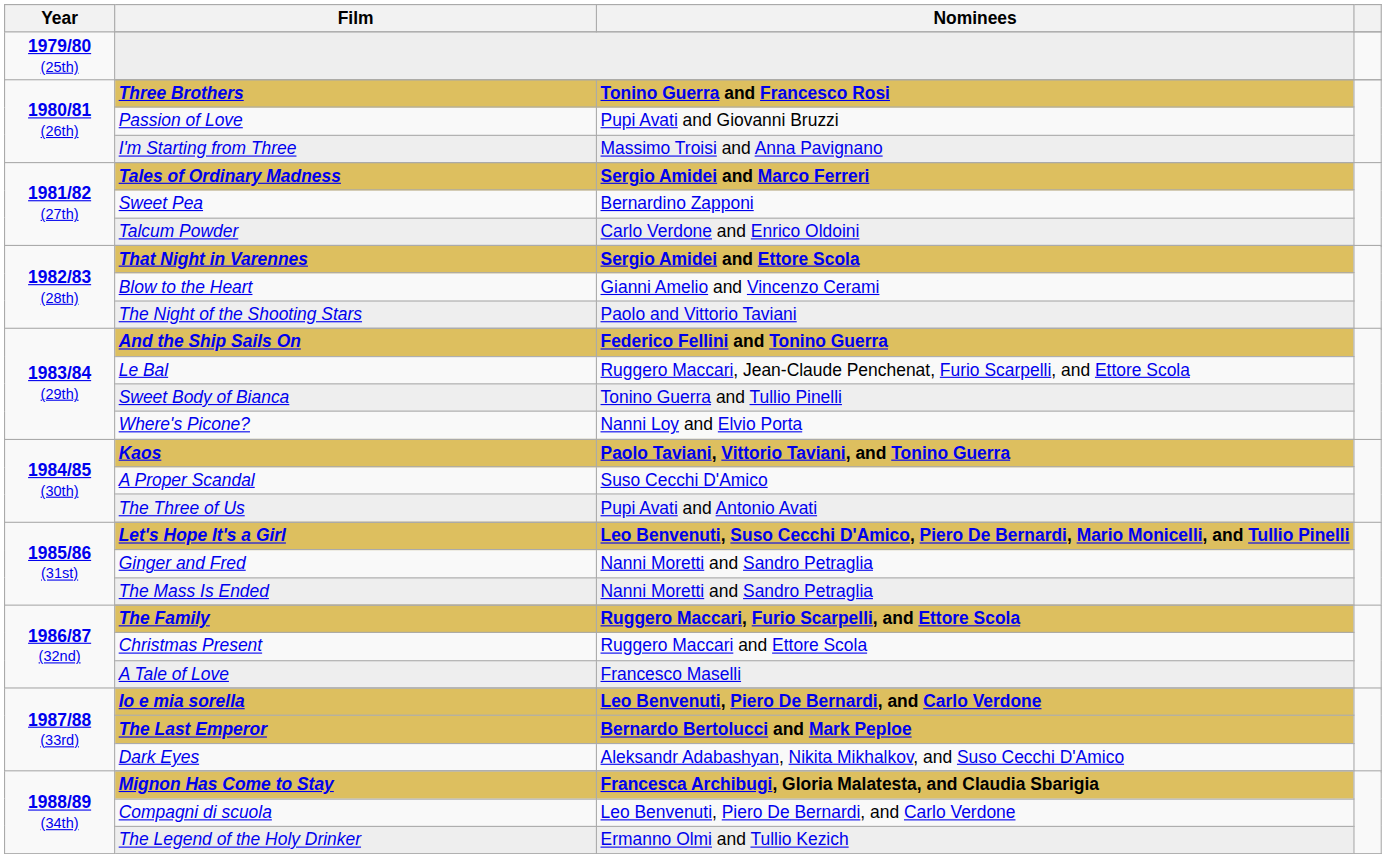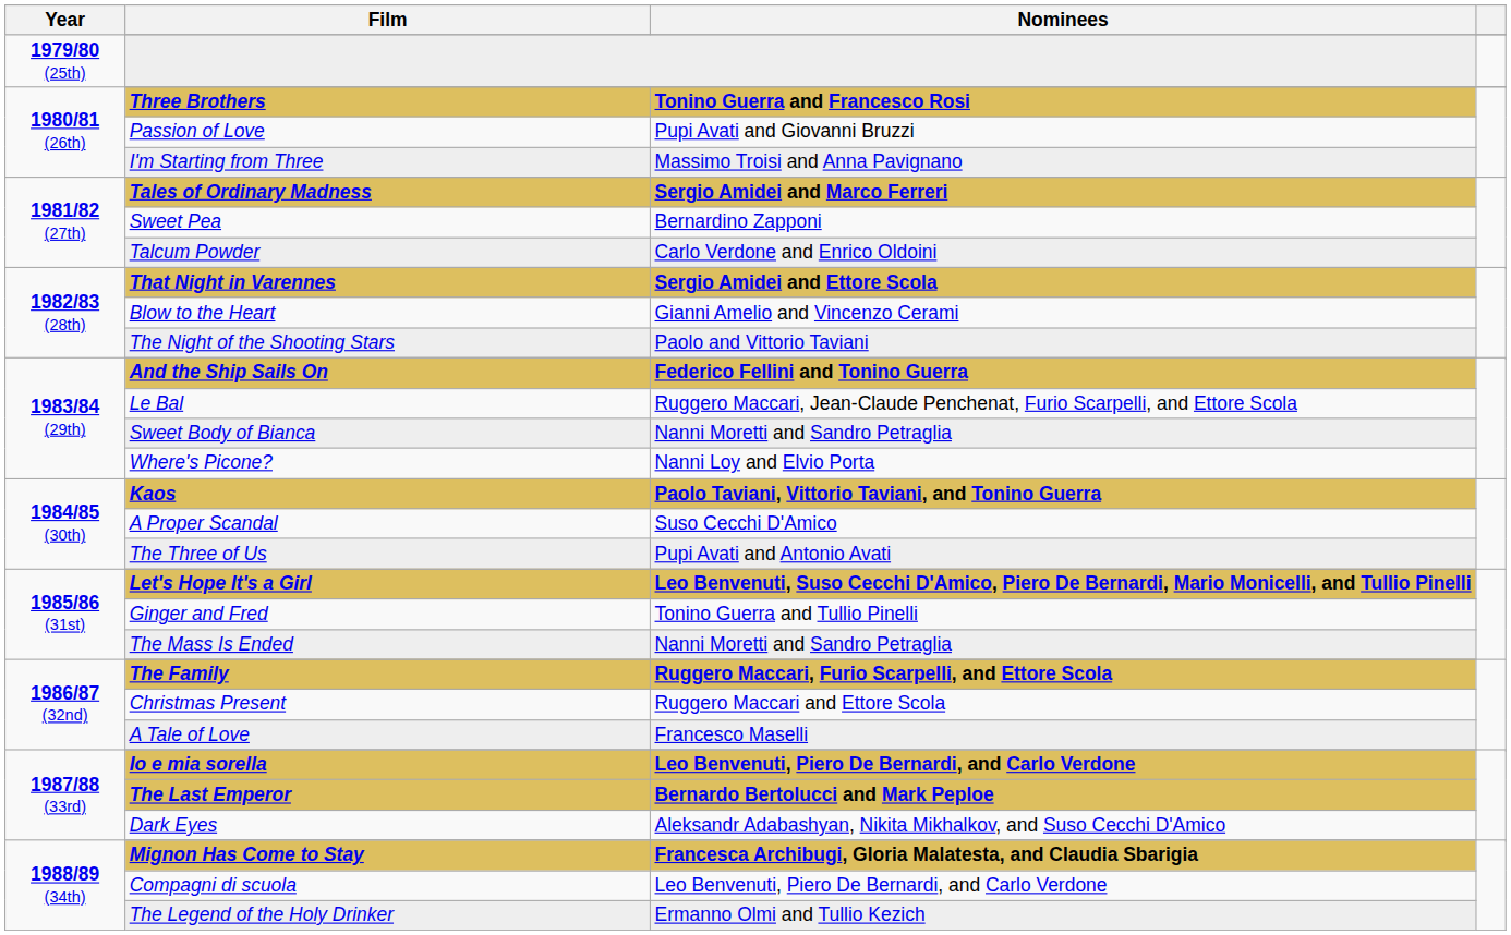Sweet Body of Bianca | Nominees: Tonino Guerra and Tullio Pinelli -> Nanni Moretti and Sandro Petraglia
Ginger and Fred | Nominees: Nanni Moretti and Sandro Petraglia -> Tonino Guerra and Tullio Pinelli
